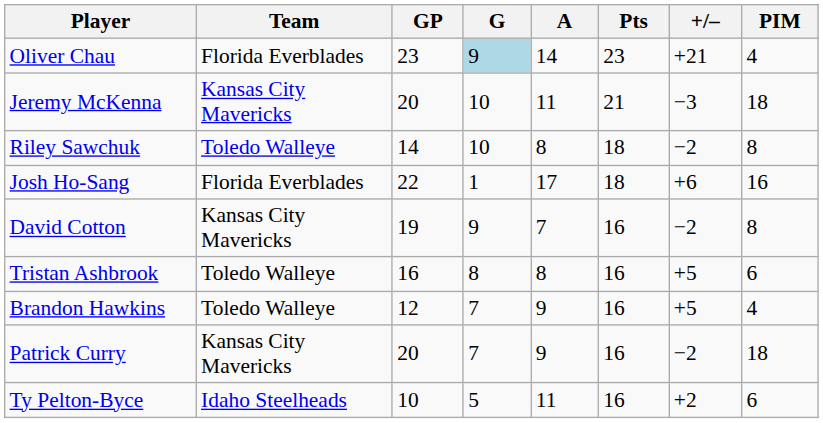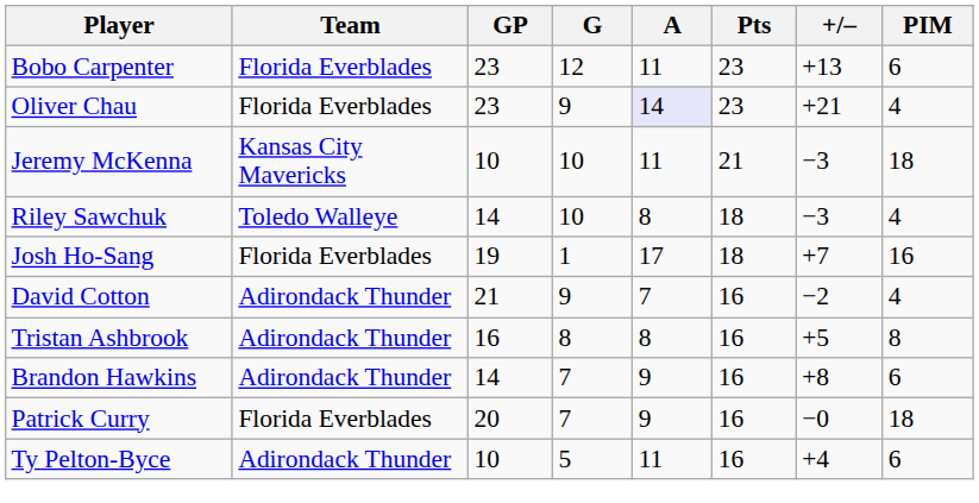+ row: Bobo Carpenter | Florida Everblades | 23 | 12 | 11 | 23 | +13 | 6
Oliver Chau | G: lightblue background -> no background
Oliver Chau | A: no background -> lavender background
Jeremy McKenna | GP: 20 -> 10
Riley Sawchuk | +/–: −2 -> −3
Riley Sawchuk | PIM: 8 -> 4
Josh Ho-Sang | GP: 22 -> 19
Josh Ho-Sang | +/–: +6 -> +7
David Cotton | Team: Kansas City Mavericks -> Adirondack Thunder
David Cotton | GP: 19 -> 21
David Cotton | PIM: 8 -> 4
Tristan Ashbrook | Team: Toledo Walleye -> Adirondack Thunder
Tristan Ashbrook | PIM: 6 -> 8
Brandon Hawkins | Team: Toledo Walleye -> Adirondack Thunder
Brandon Hawkins | GP: 12 -> 14
Brandon Hawkins | +/–: +5 -> +8
Brandon Hawkins | PIM: 4 -> 6
Patrick Curry | Team: Kansas City Mavericks -> Florida Everblades
Patrick Curry | +/–: −2 -> −0
Ty Pelton-Byce | Team: Idaho Steelheads -> Adirondack Thunder
Ty Pelton-Byce | +/–: +2 -> +4
